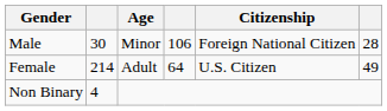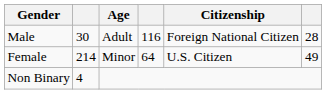Male | Age: Minor -> Adult
Male | column 4: 106 -> 116
Female | Age: Adult -> Minor
